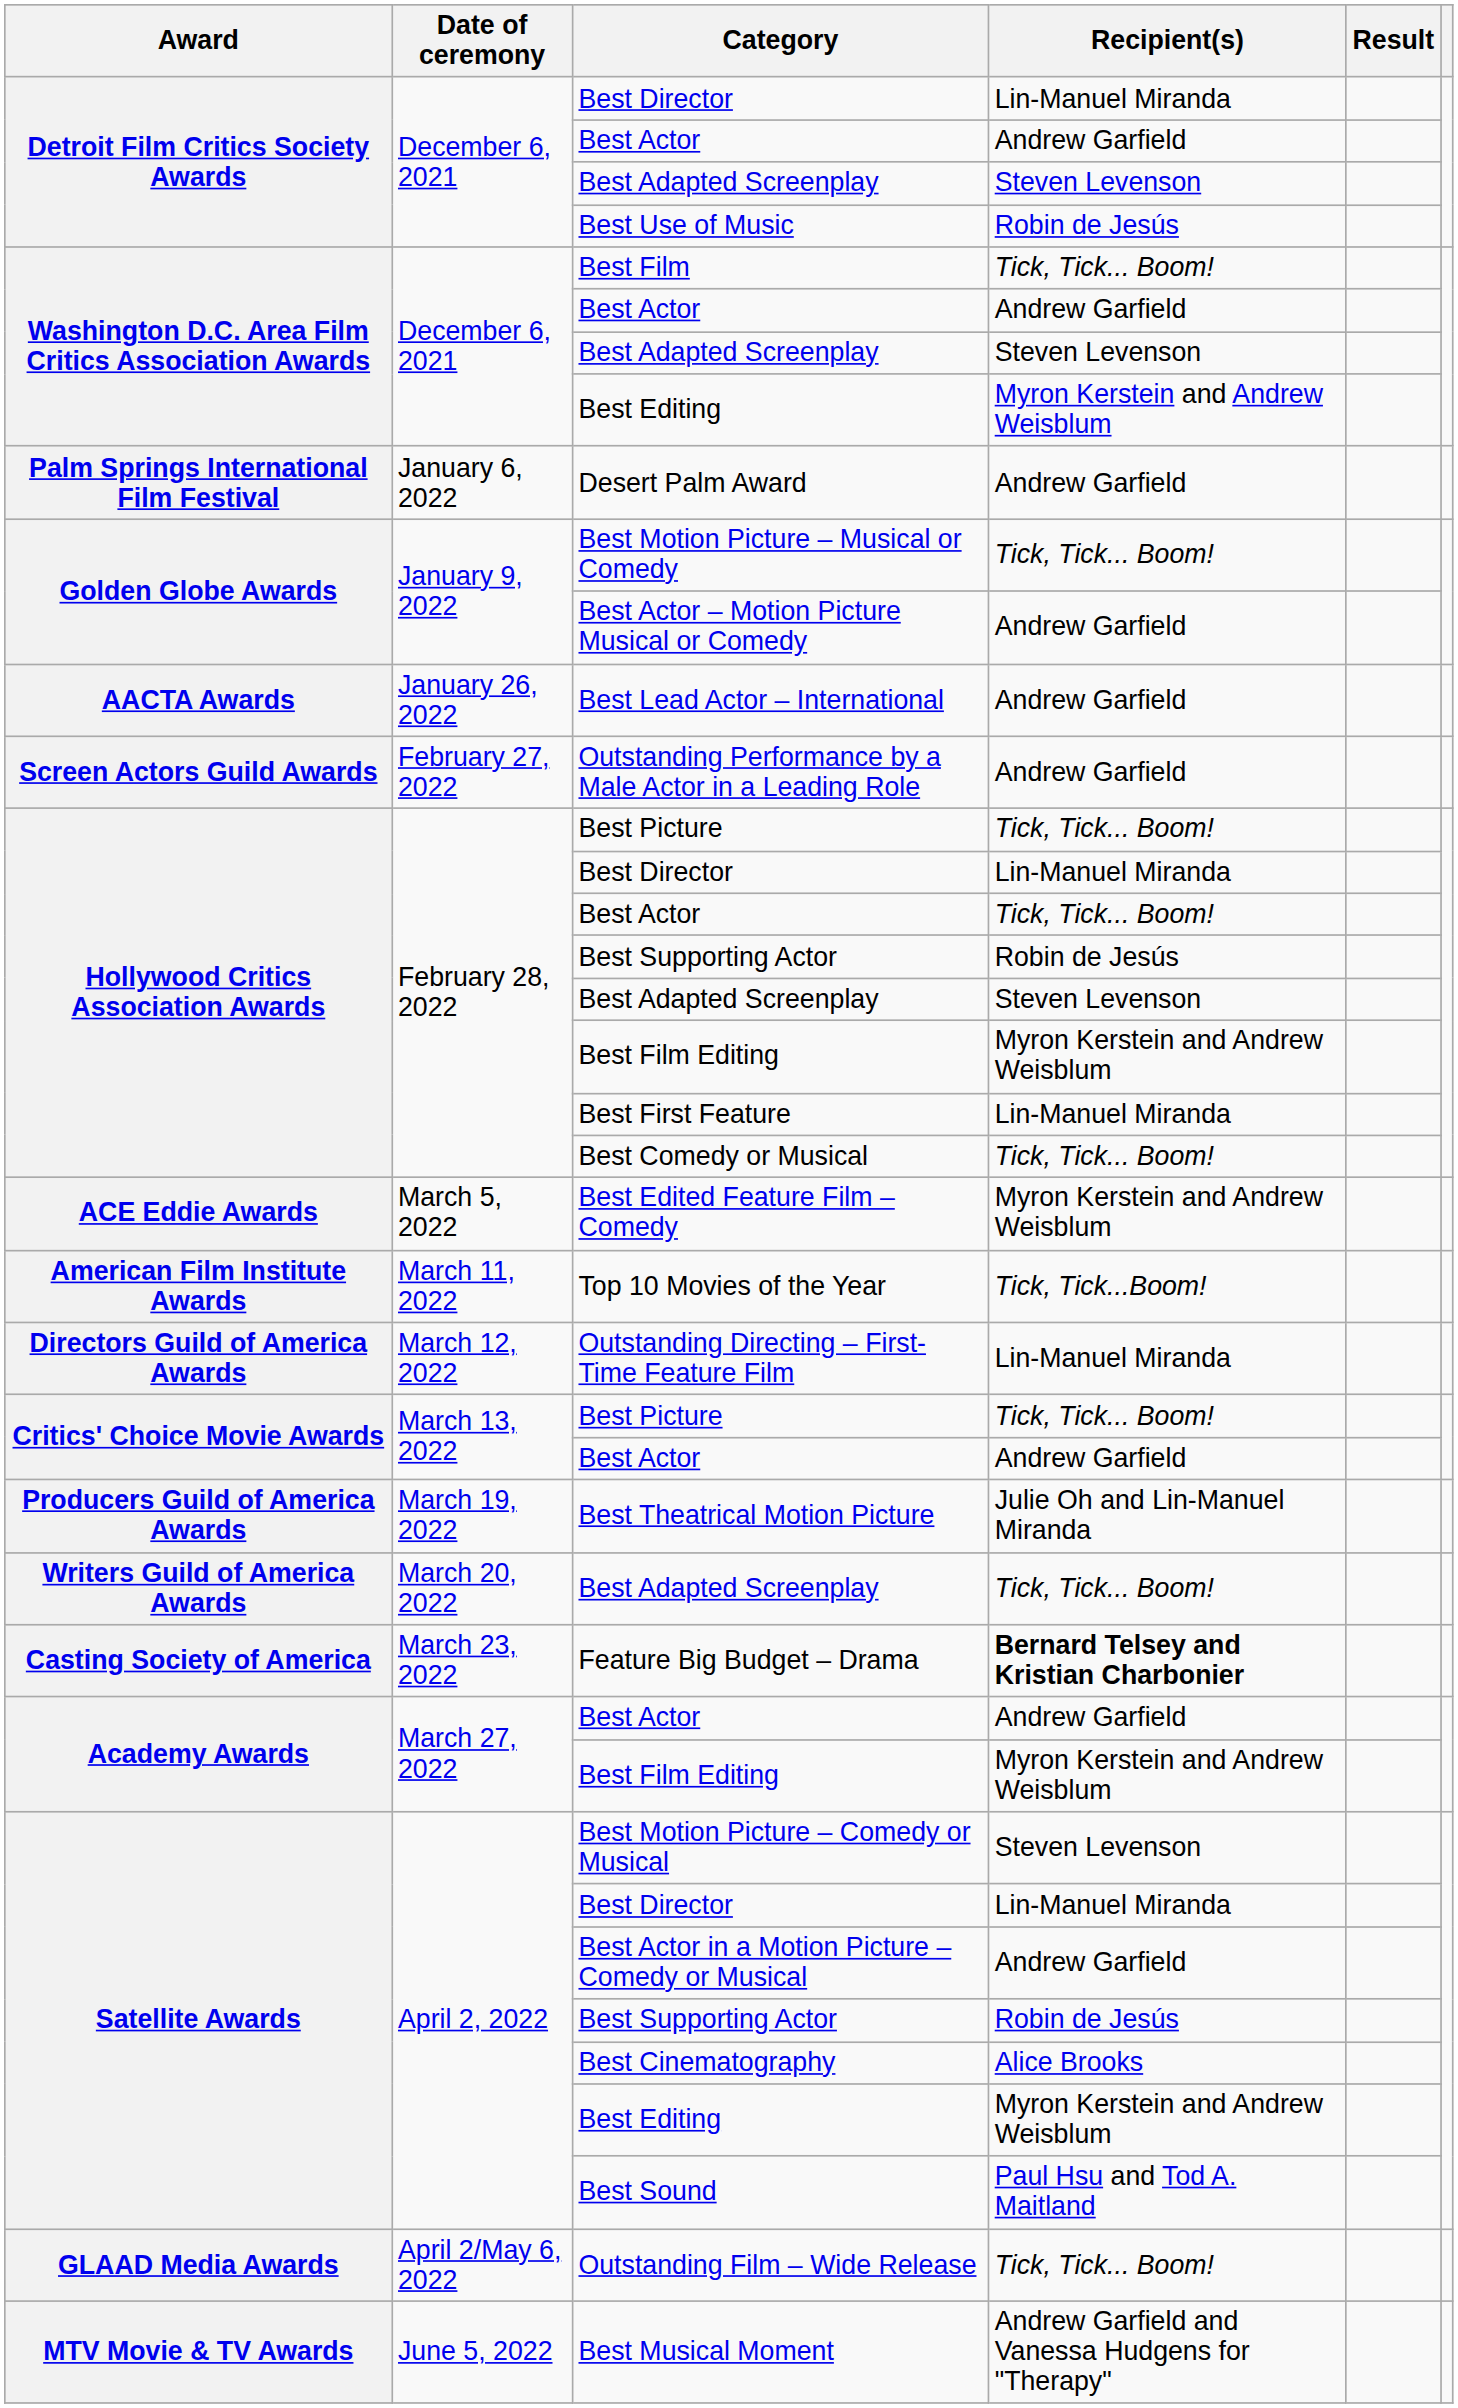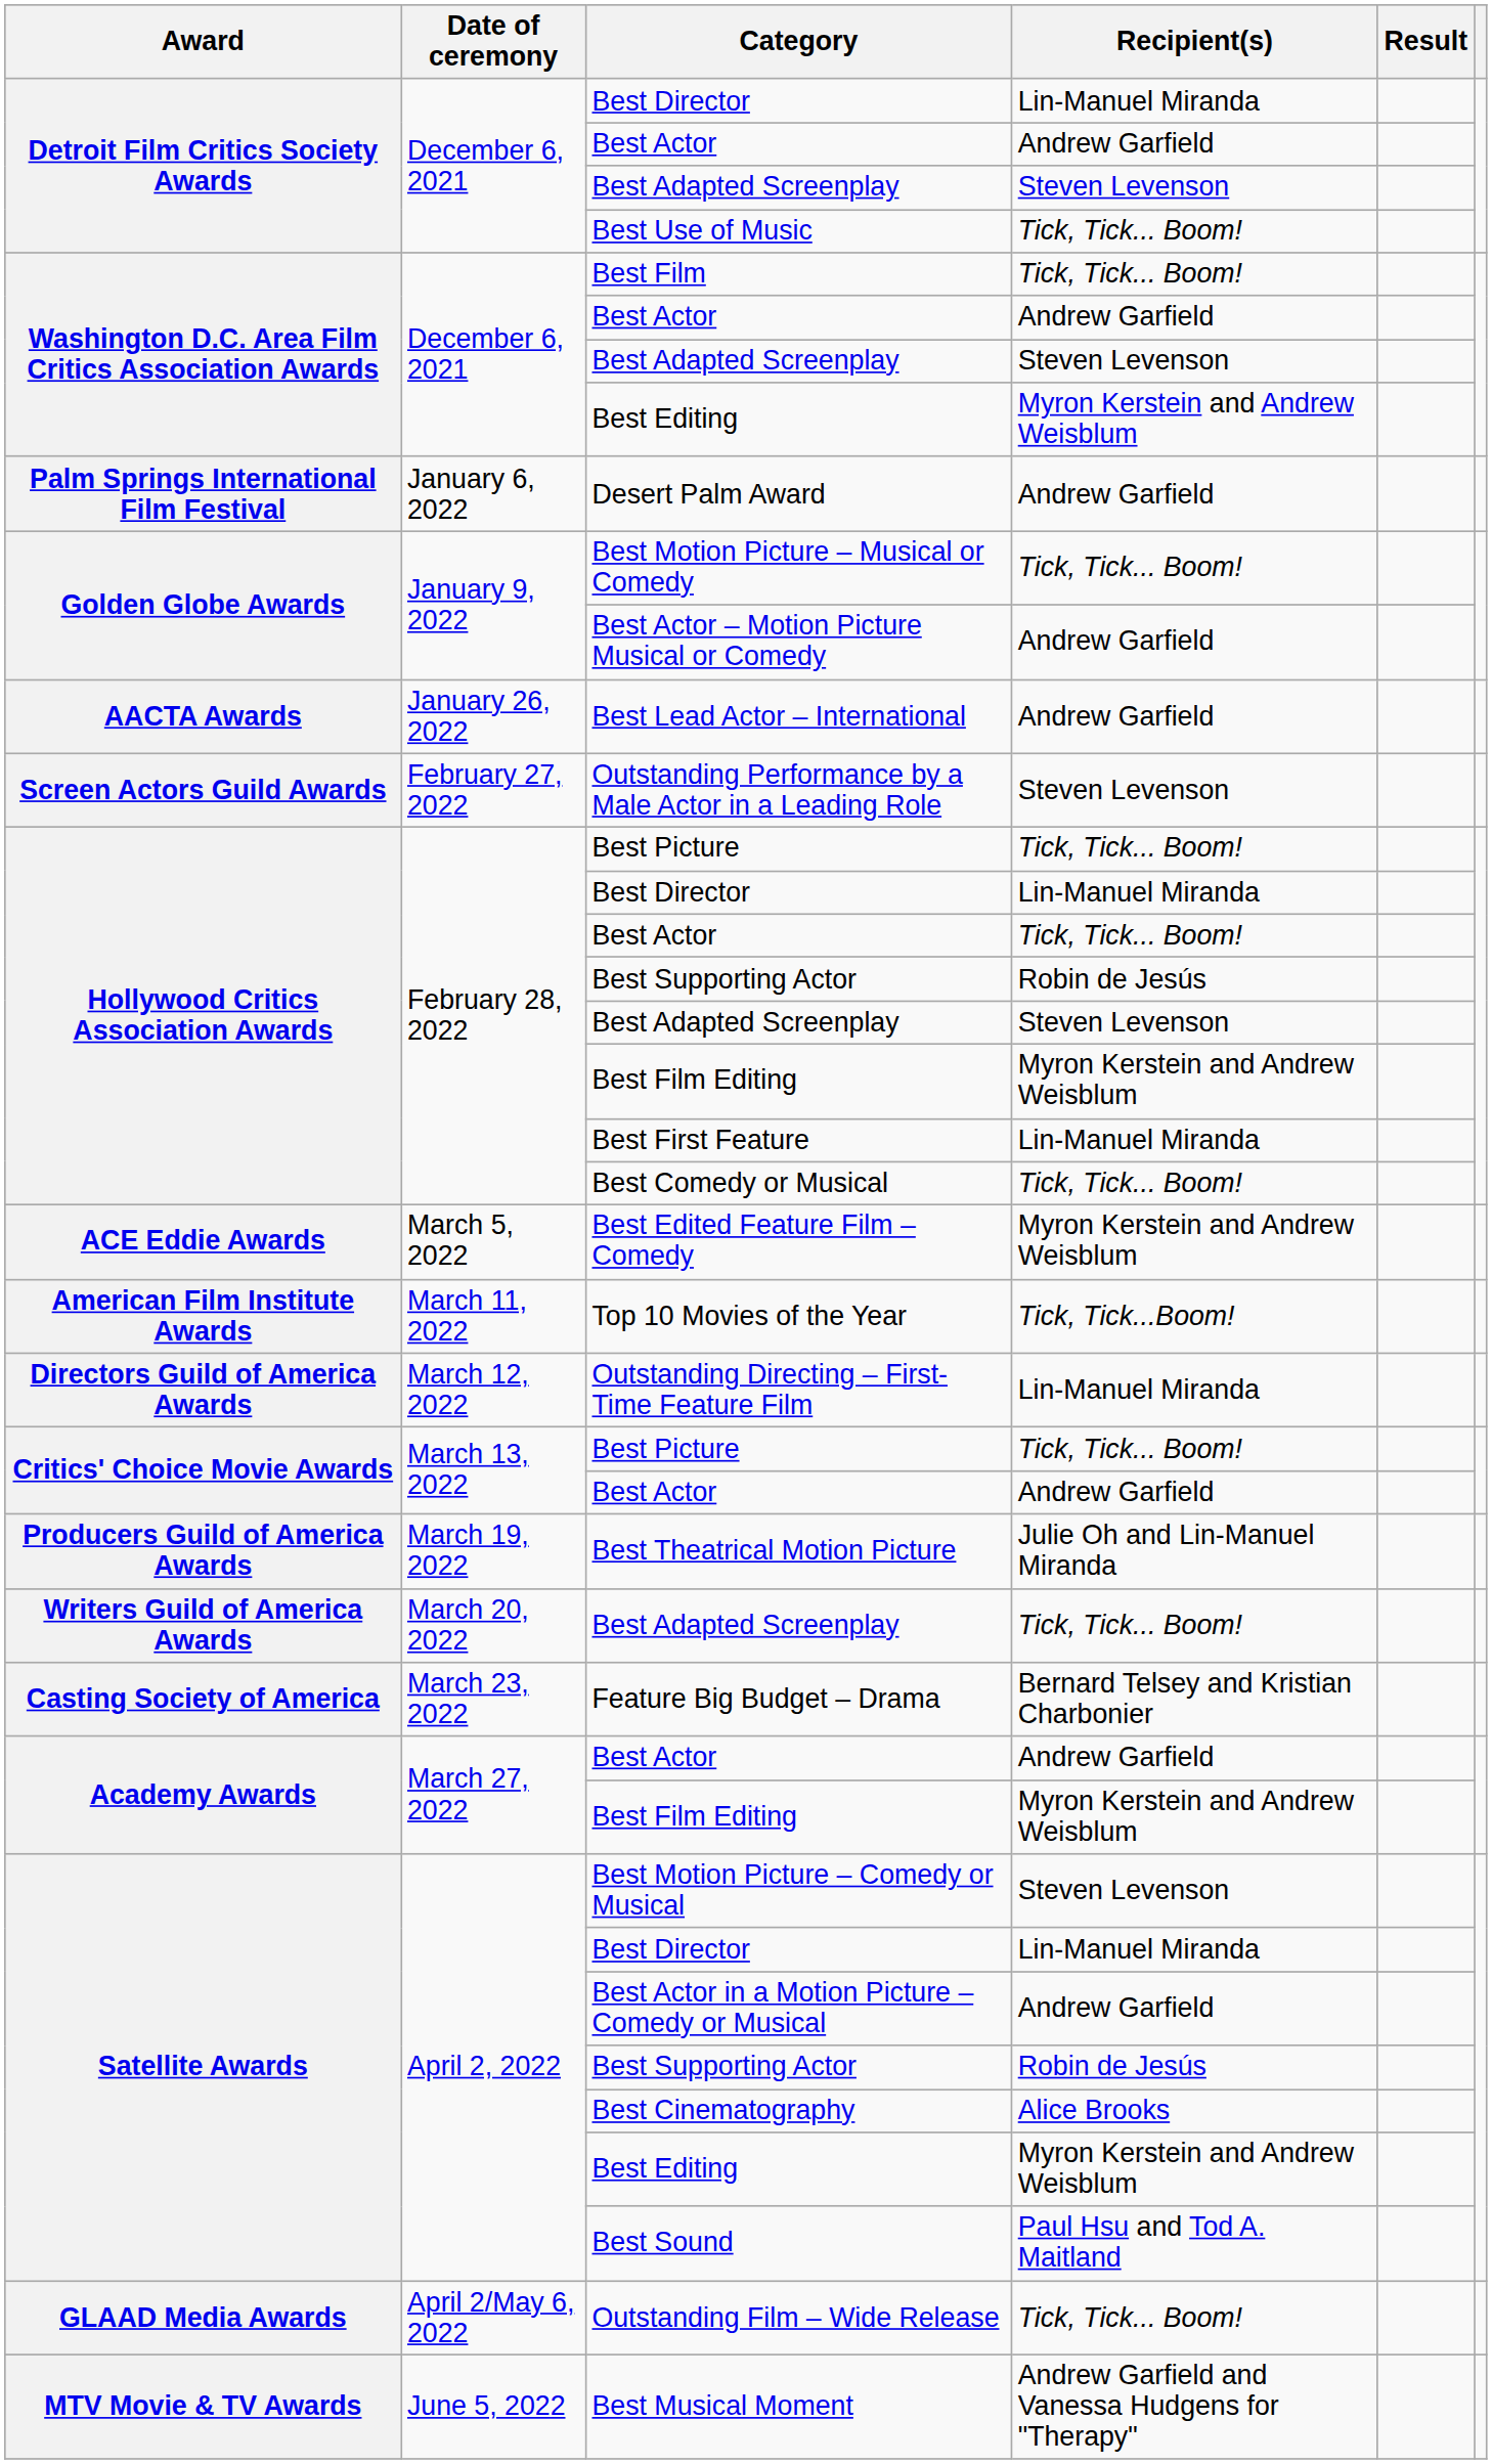Best Use of Music | Recipient(s): Robin de Jesús -> Tick, Tick... Boom!
Outstanding Performance by a Male Actor in a Leading Role | Recipient(s): Andrew Garfield -> Steven Levenson
Feature Big Budget – Drama | Recipient(s): bold -> normal
